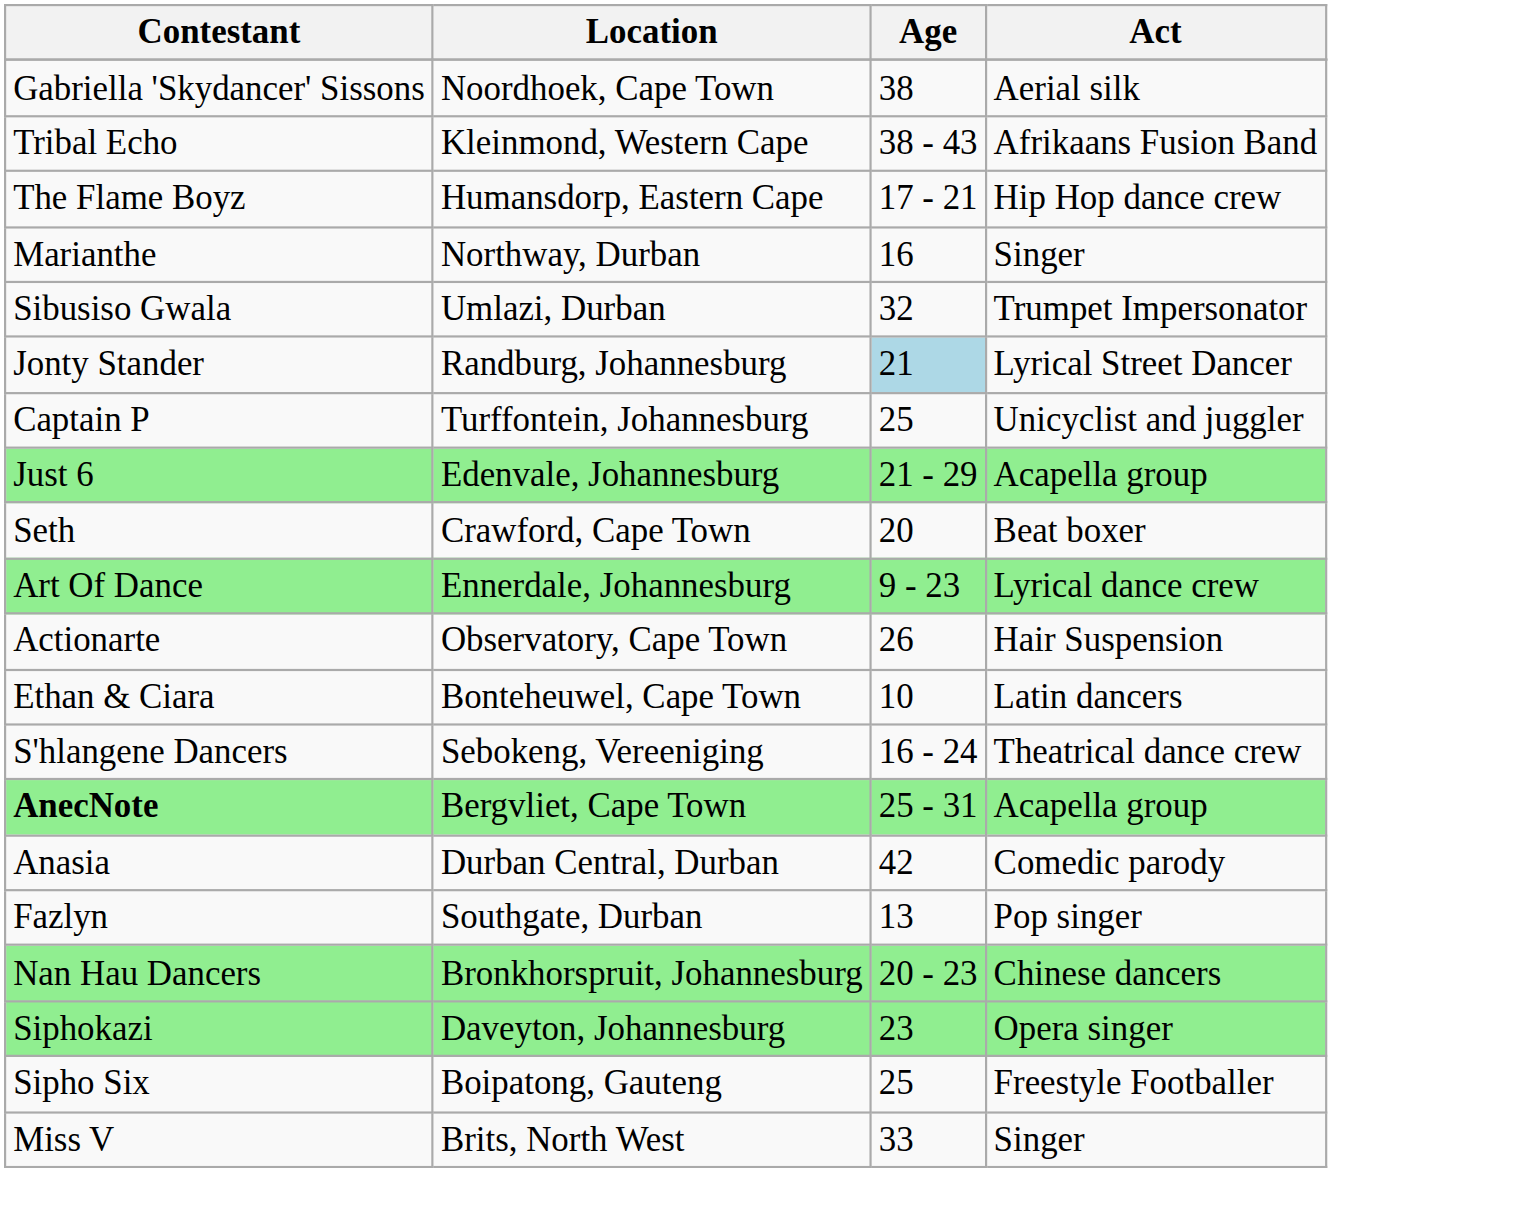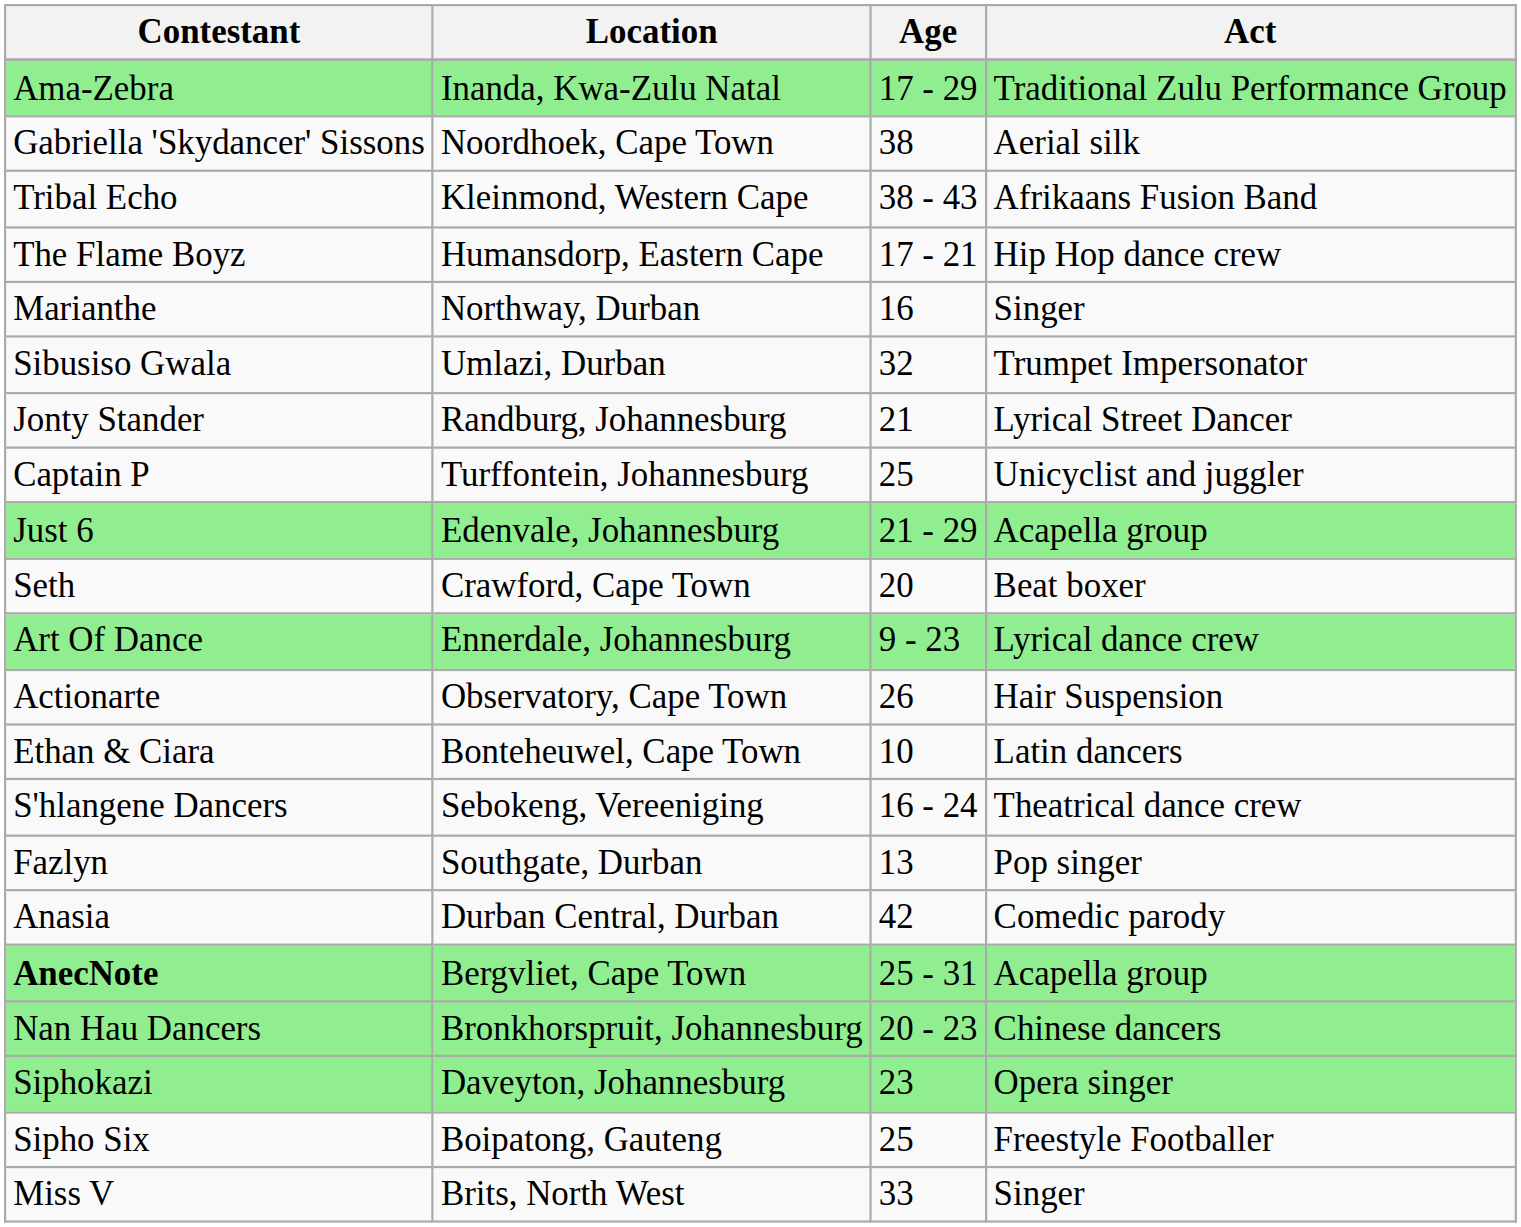+ row: Ama-Zebra | Inanda, Kwa-Zulu Natal | 17 - 29 | Traditional Zulu Performance Group
Jonty Stander | Age: lightblue background -> no background
rows swapped: Fazlyn <-> AnecNote
